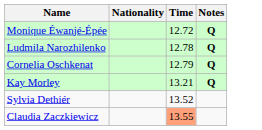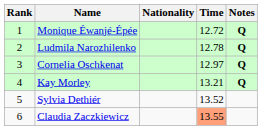+ column: Rank | 1 | 2 | 3 | 4 | 5 | 6
Cornelia Oschkenat | Time: 12.79 -> 12.97
